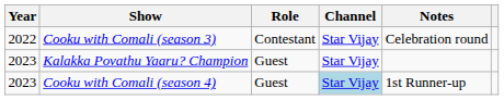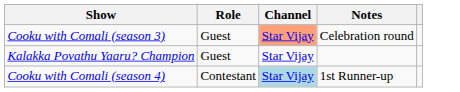- column: Year | 2022 | 2023 | 2023
Cooku with Comali (season 3) | Role: Contestant -> Guest
Cooku with Comali (season 3) | Channel: no background -> lightsalmon background
Cooku with Comali (season 4) | Role: Guest -> Contestant
